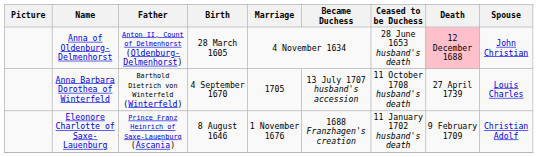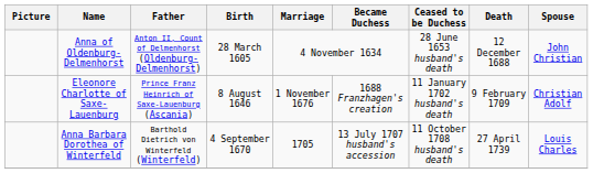Anna of Oldenburg-Delmenhorst | Death: pink background -> no background
rows swapped: Eleonore Charlotte of Saxe-Lauenburg <-> Anna Barbara Dorothea of Winterfeld
